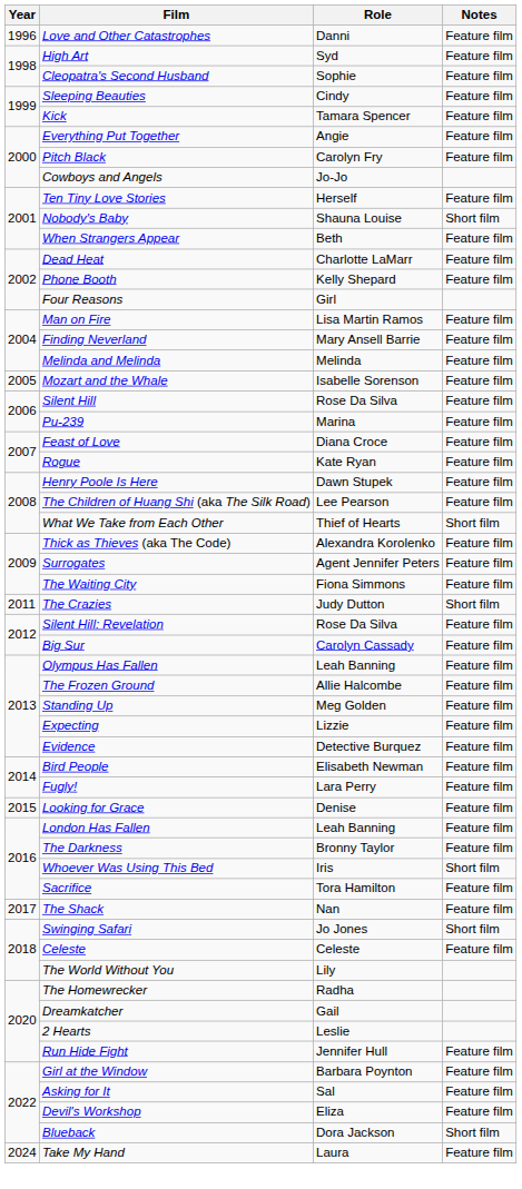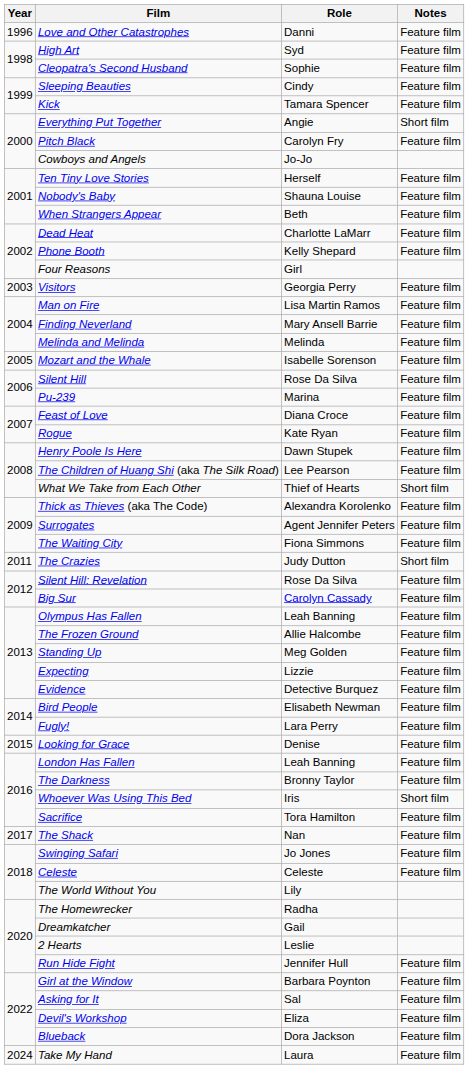Everything Put Together | Notes: Feature film -> Short film
Nobody's Baby | Notes: Short film -> Feature film
+ row: 2003 | Visitors | Georgia Perry | Feature film
Swinging Safari | Notes: Short film -> Feature film
Blueback | Notes: Short film -> Feature film
